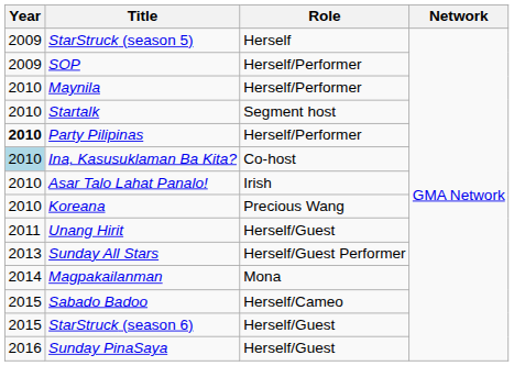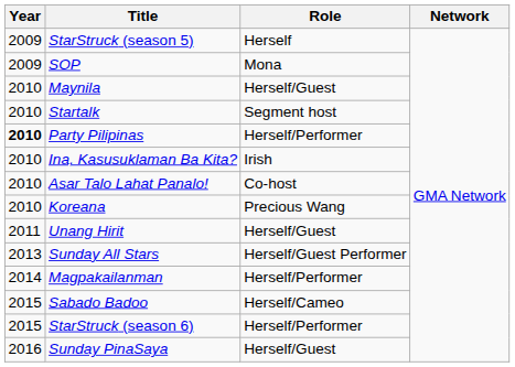SOP | Role: Herself/Performer -> Mona
Maynila | Role: Herself/Performer -> Herself/Guest
Ina, Kasusuklaman Ba Kita? | Year: lightblue background -> no background
Ina, Kasusuklaman Ba Kita? | Role: Co-host -> Irish
Asar Talo Lahat Panalo! | Role: Irish -> Co-host
Magpakailanman | Role: Mona -> Herself/Performer
StarStruck (season 6) | Role: Herself/Guest -> Herself/Performer
